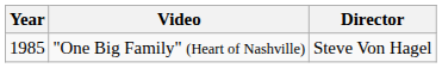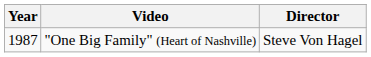"One Big Family" (Heart of Nashville) | Year: 1985 -> 1987
